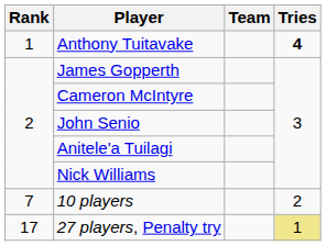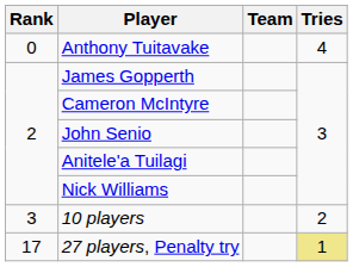Anthony Tuitavake | Rank: 1 -> 0
Anthony Tuitavake | Tries: bold -> normal
10 players | Rank: 7 -> 3
